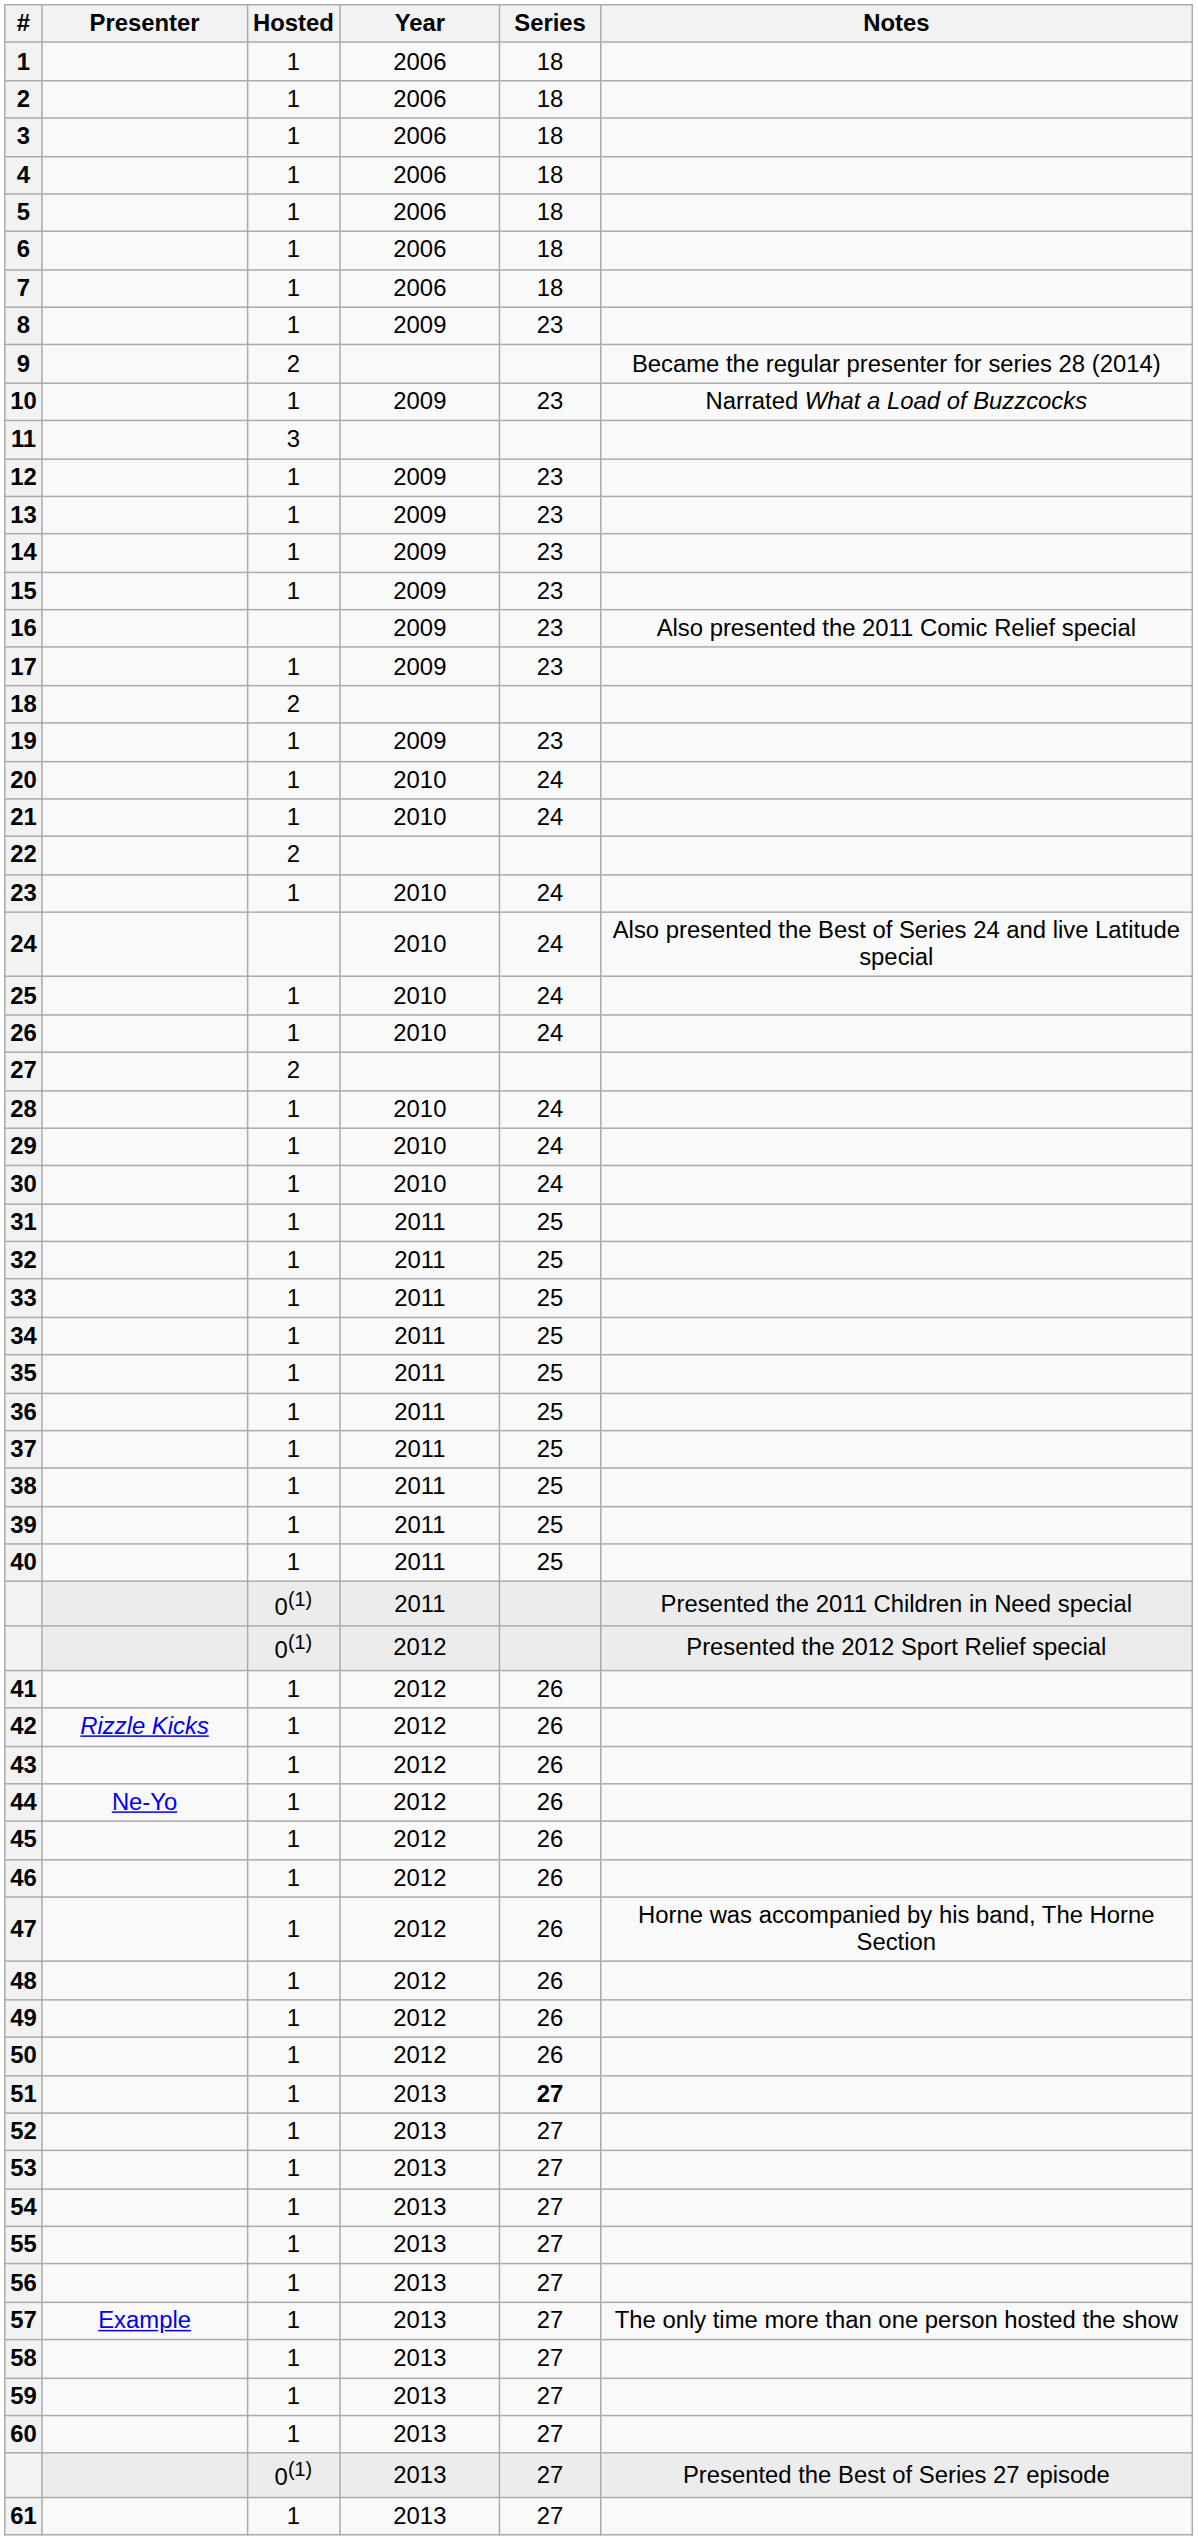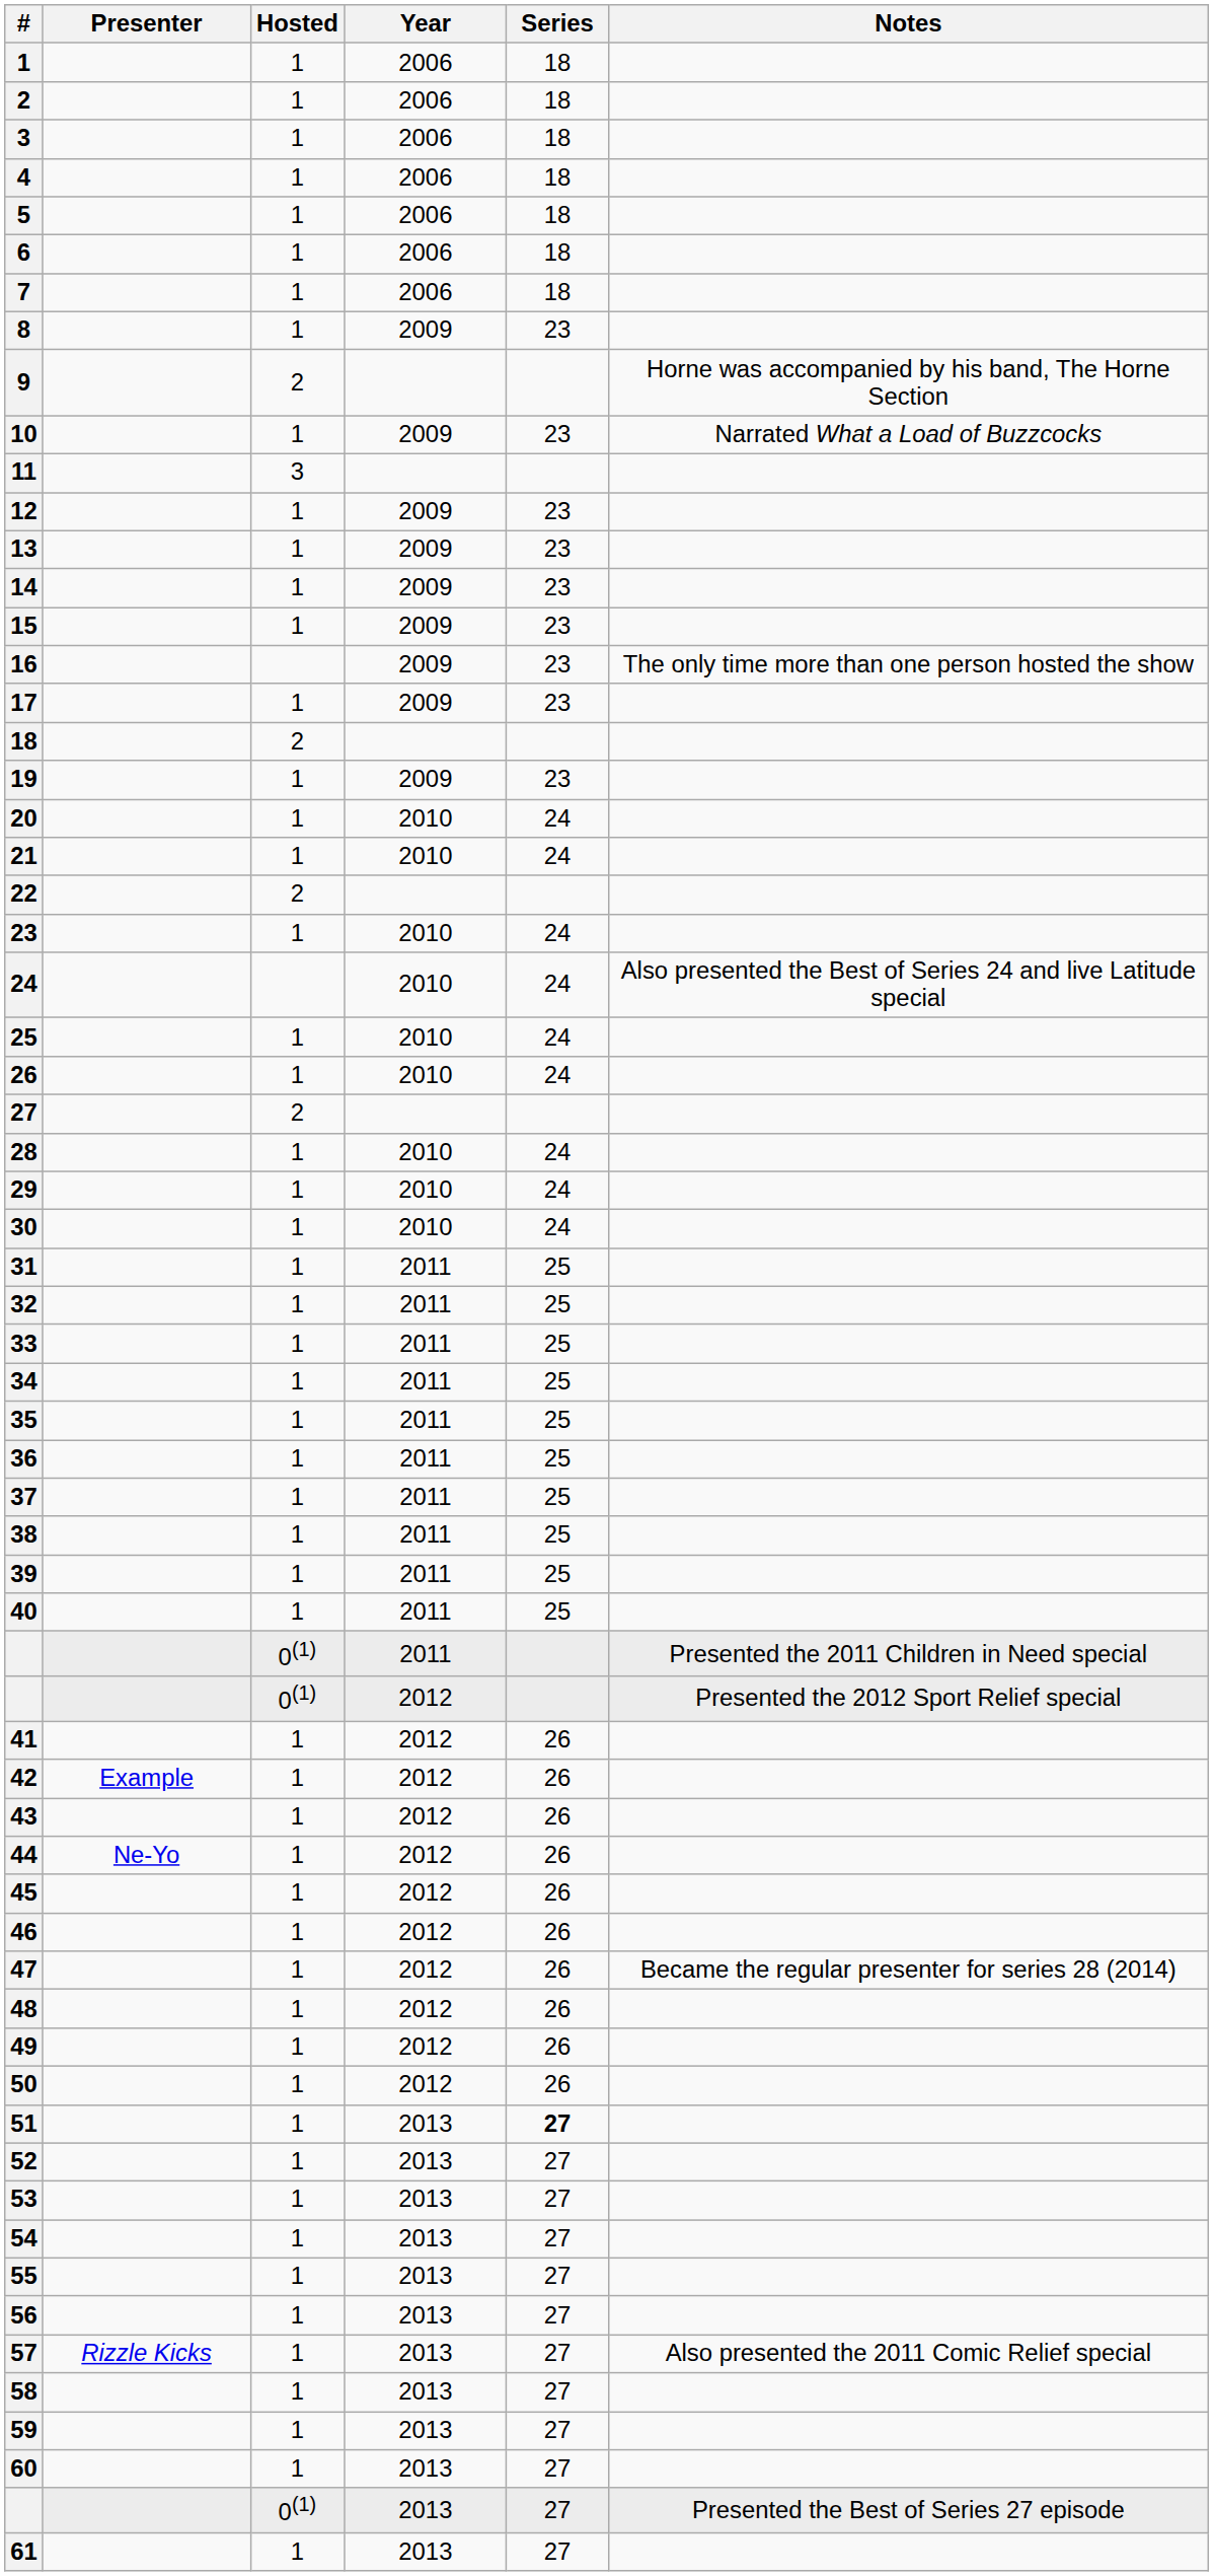9 | Notes: Became the regular presenter for series 28 (2014) -> Horne was accompanied by his band, The Horne Section
16 | Notes: Also presented the 2011 Comic Relief special -> The only time more than one person hosted the show
42 | Presenter: Rizzle Kicks -> Example
47 | Notes: Horne was accompanied by his band, The Horne Section -> Became the regular presenter for series 28 (2014)
57 | Presenter: Example -> Rizzle Kicks
57 | Notes: The only time more than one person hosted the show -> Also presented the 2011 Comic Relief special
